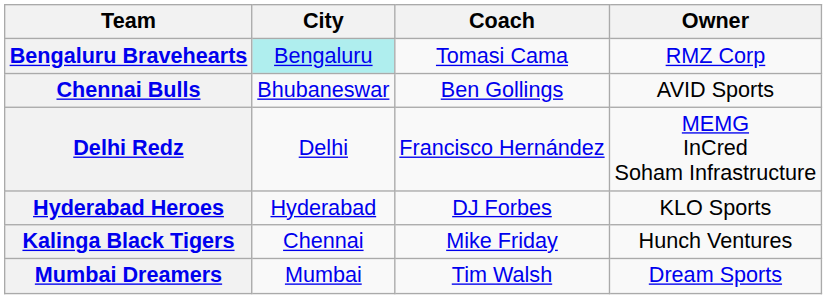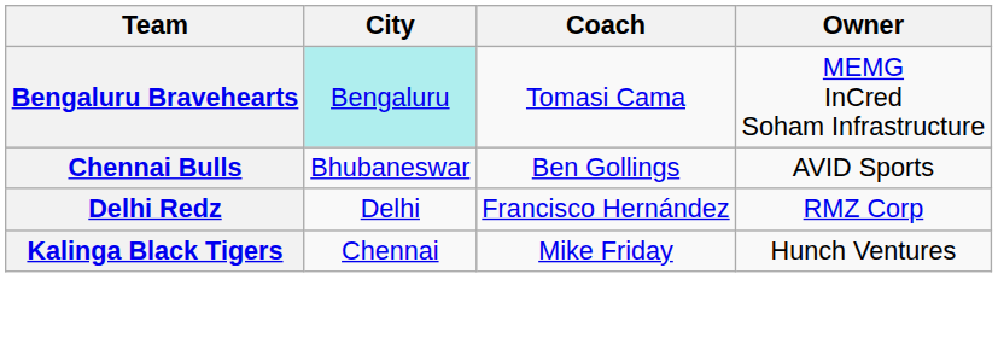Bengaluru Bravehearts | Owner: RMZ Corp -> MEMG InCred Soham Infrastructure
Delhi Redz | Owner: MEMG InCred Soham Infrastructure -> RMZ Corp
- row: Hyderabad Heroes | Hyderabad | DJ Forbes | KLO Sports
- row: Mumbai Dreamers | Mumbai | Tim Walsh | Dream Sports
